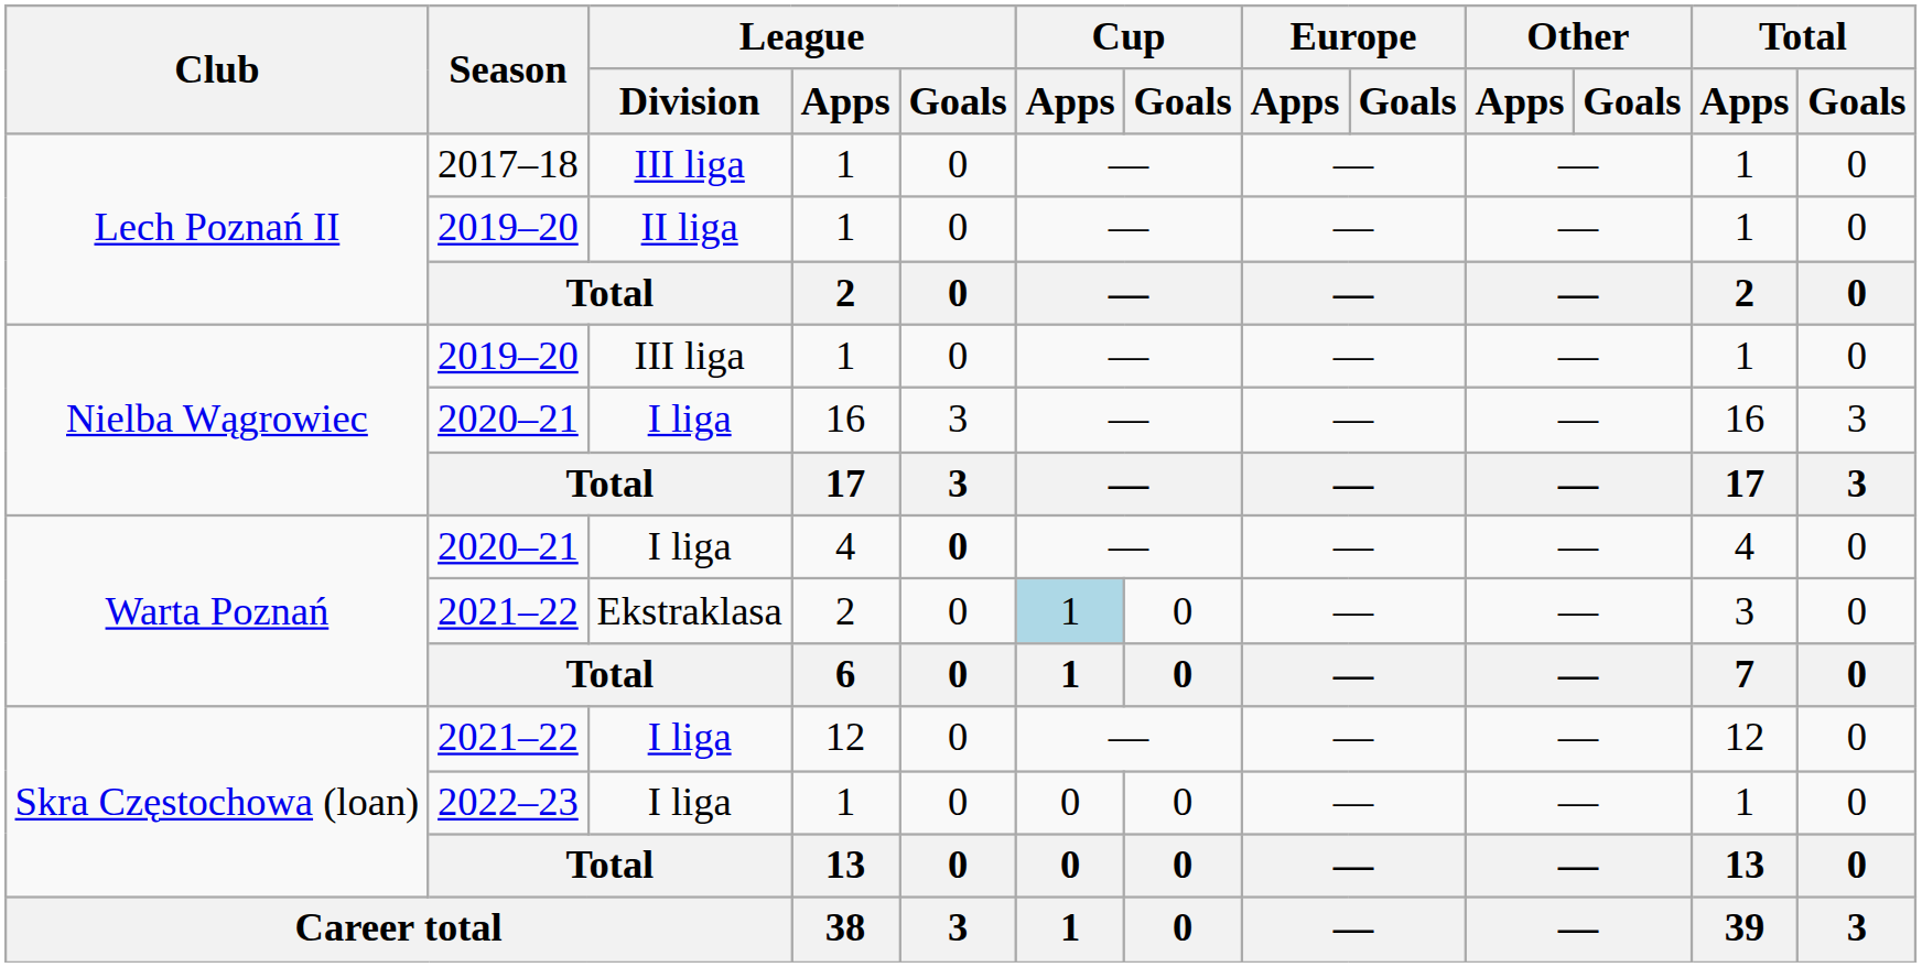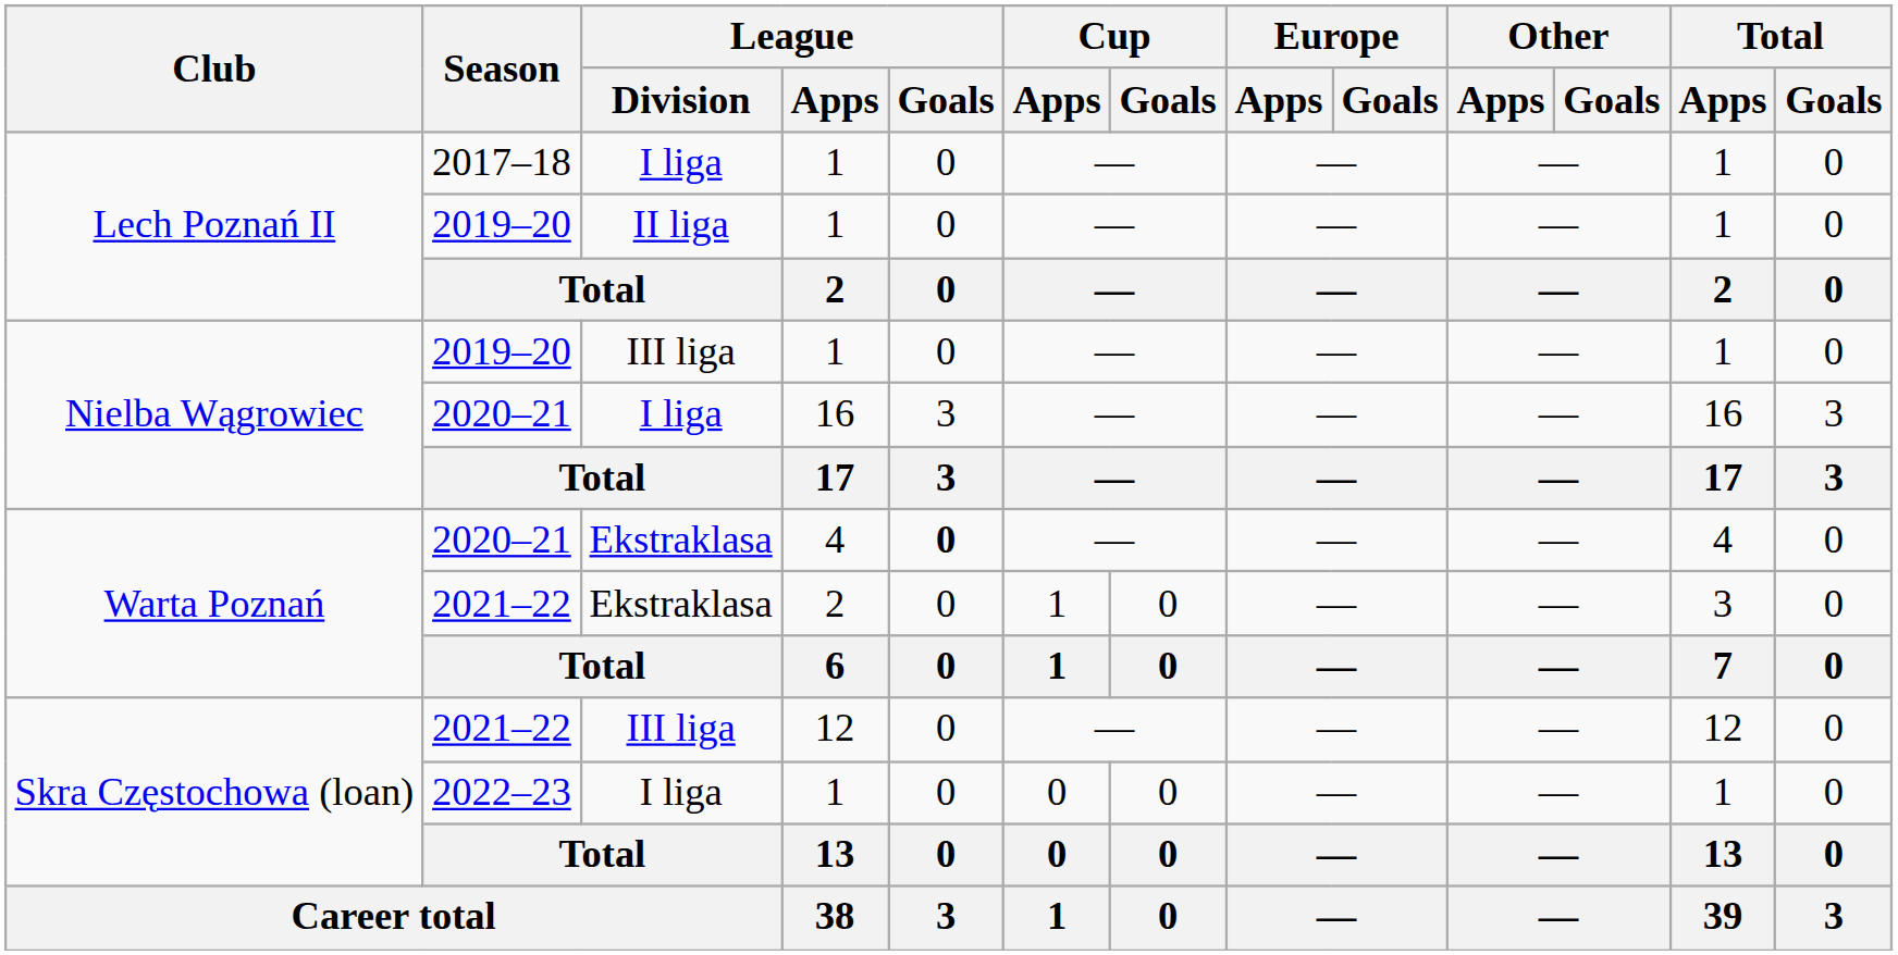2017–18 | League / Division: III liga -> I liga
Warta Poznań / 2020–21 | League / Division: I liga -> Ekstraklasa
Warta Poznań / 2021–22 | Cup / Apps: lightblue background -> no background
Skra Częstochowa (loan) / 2021–22 | League / Division: I liga -> III liga
